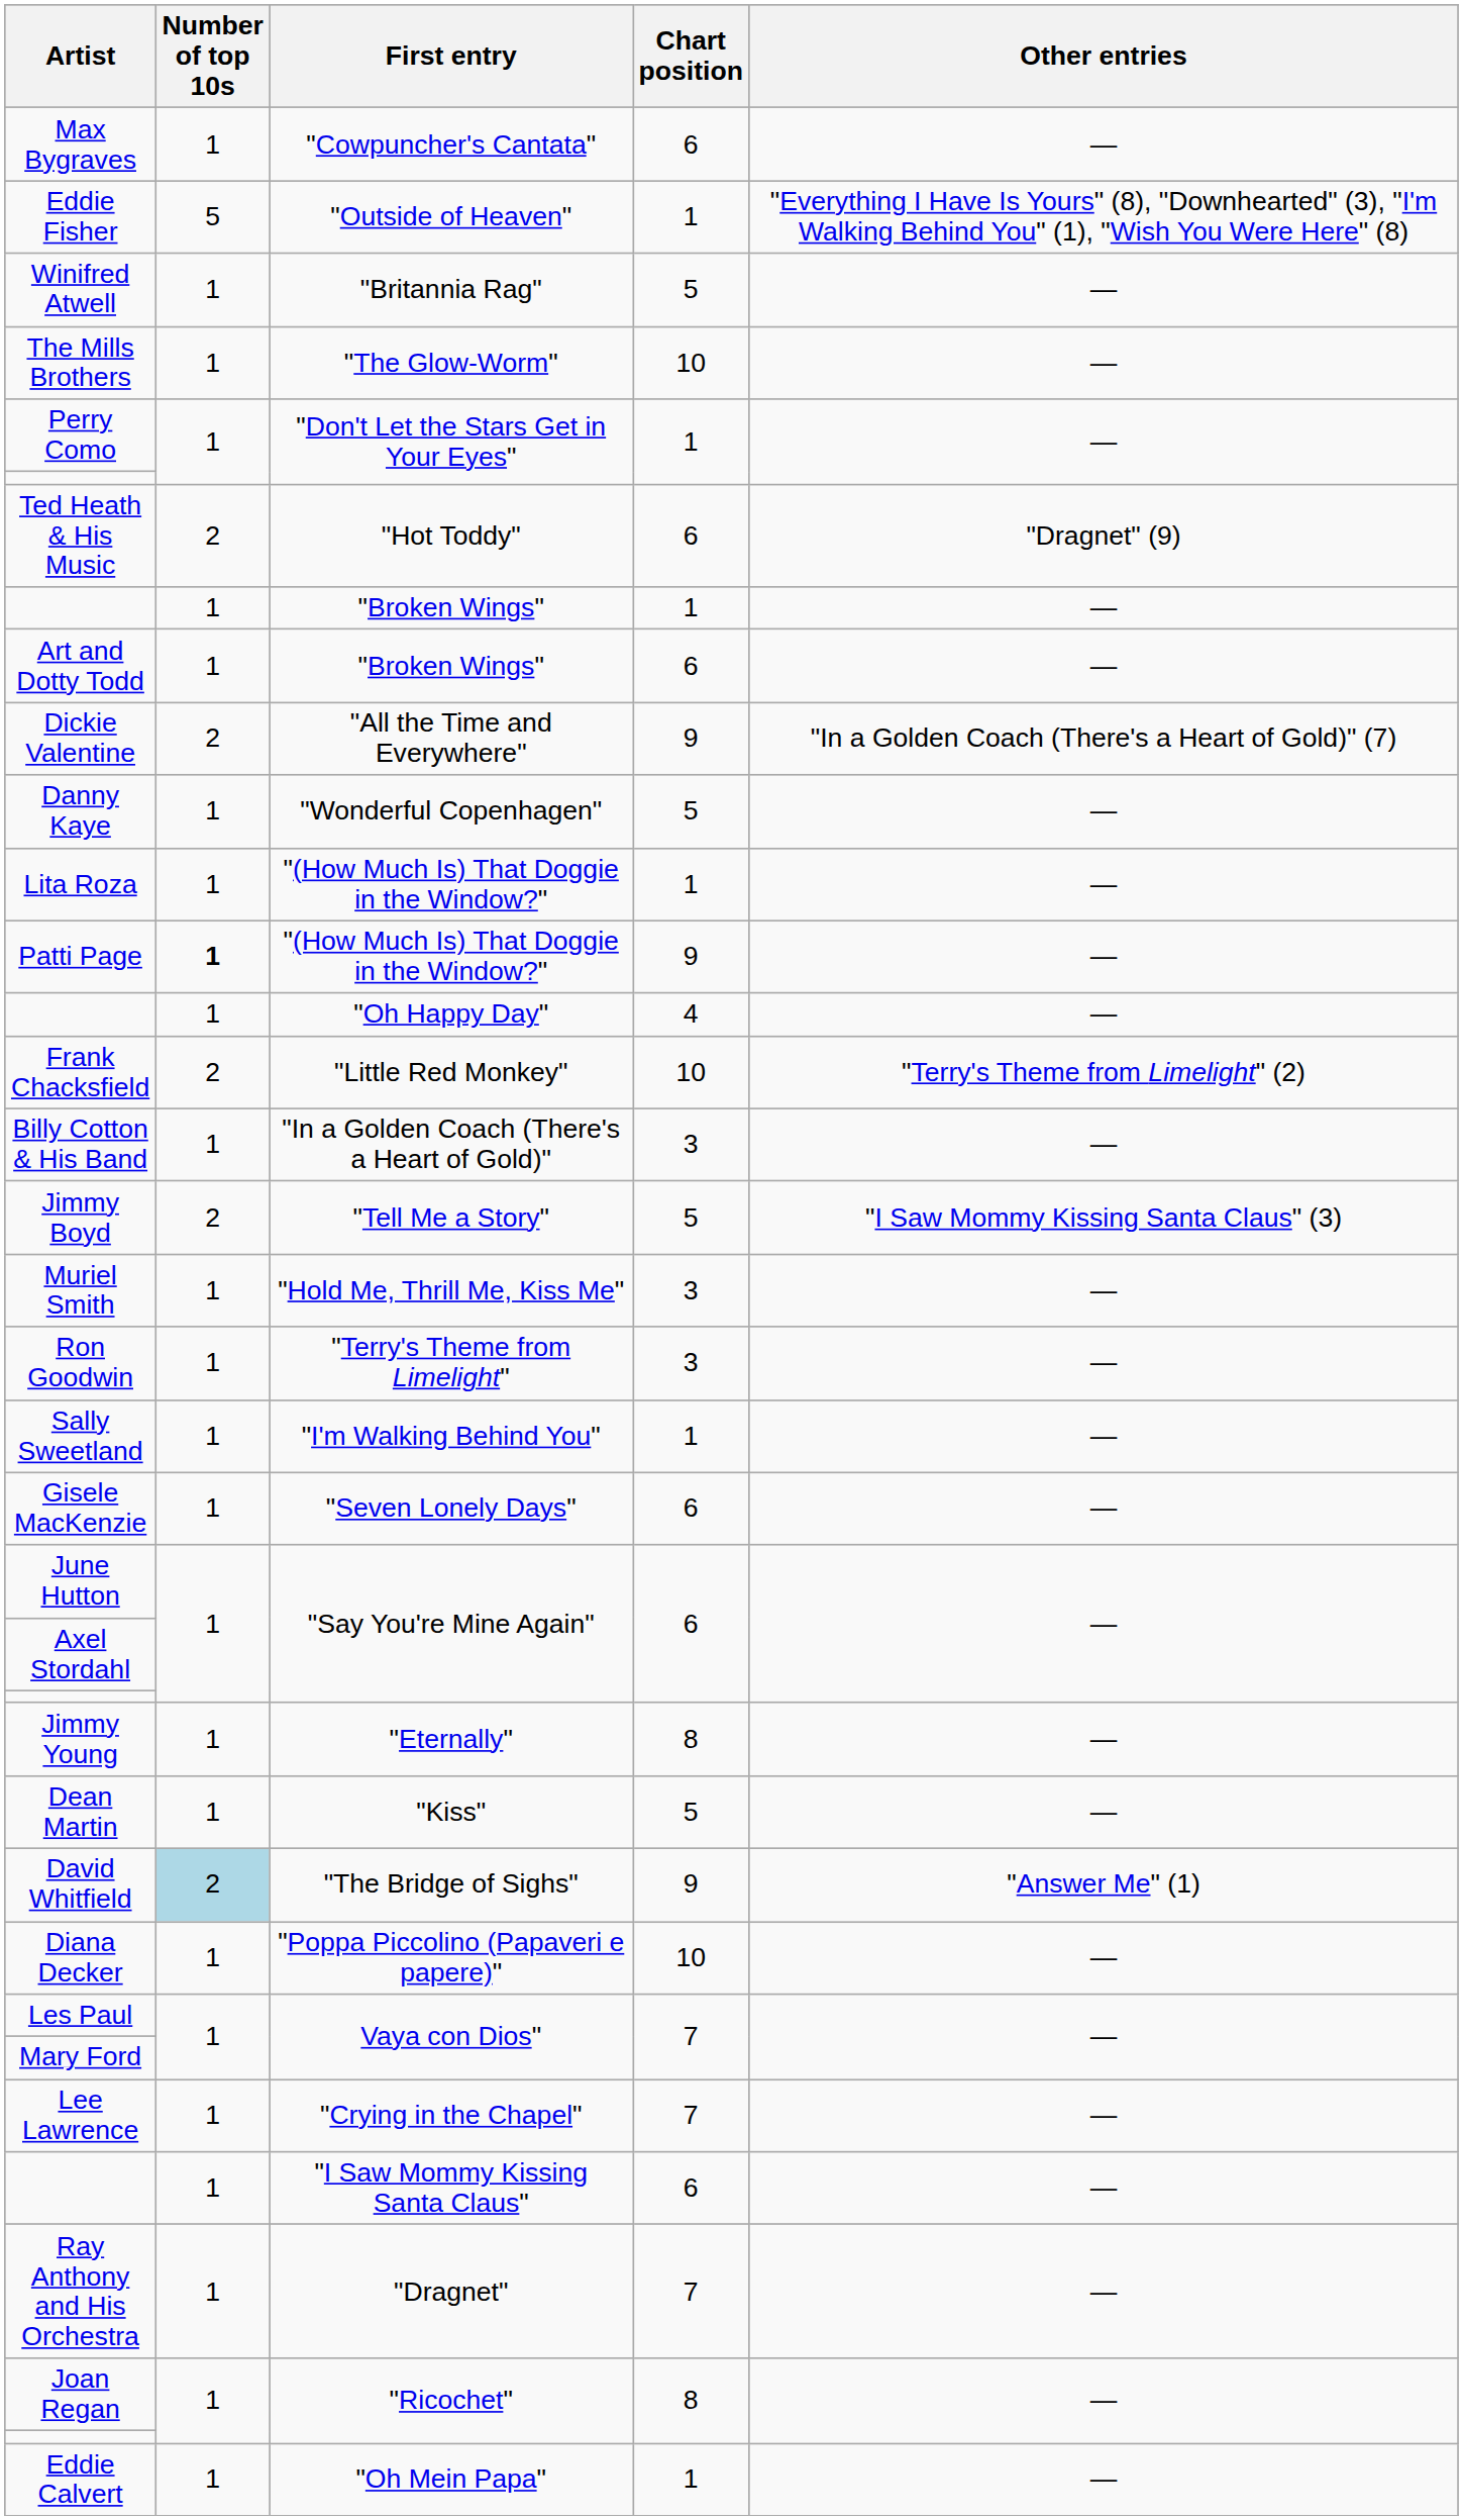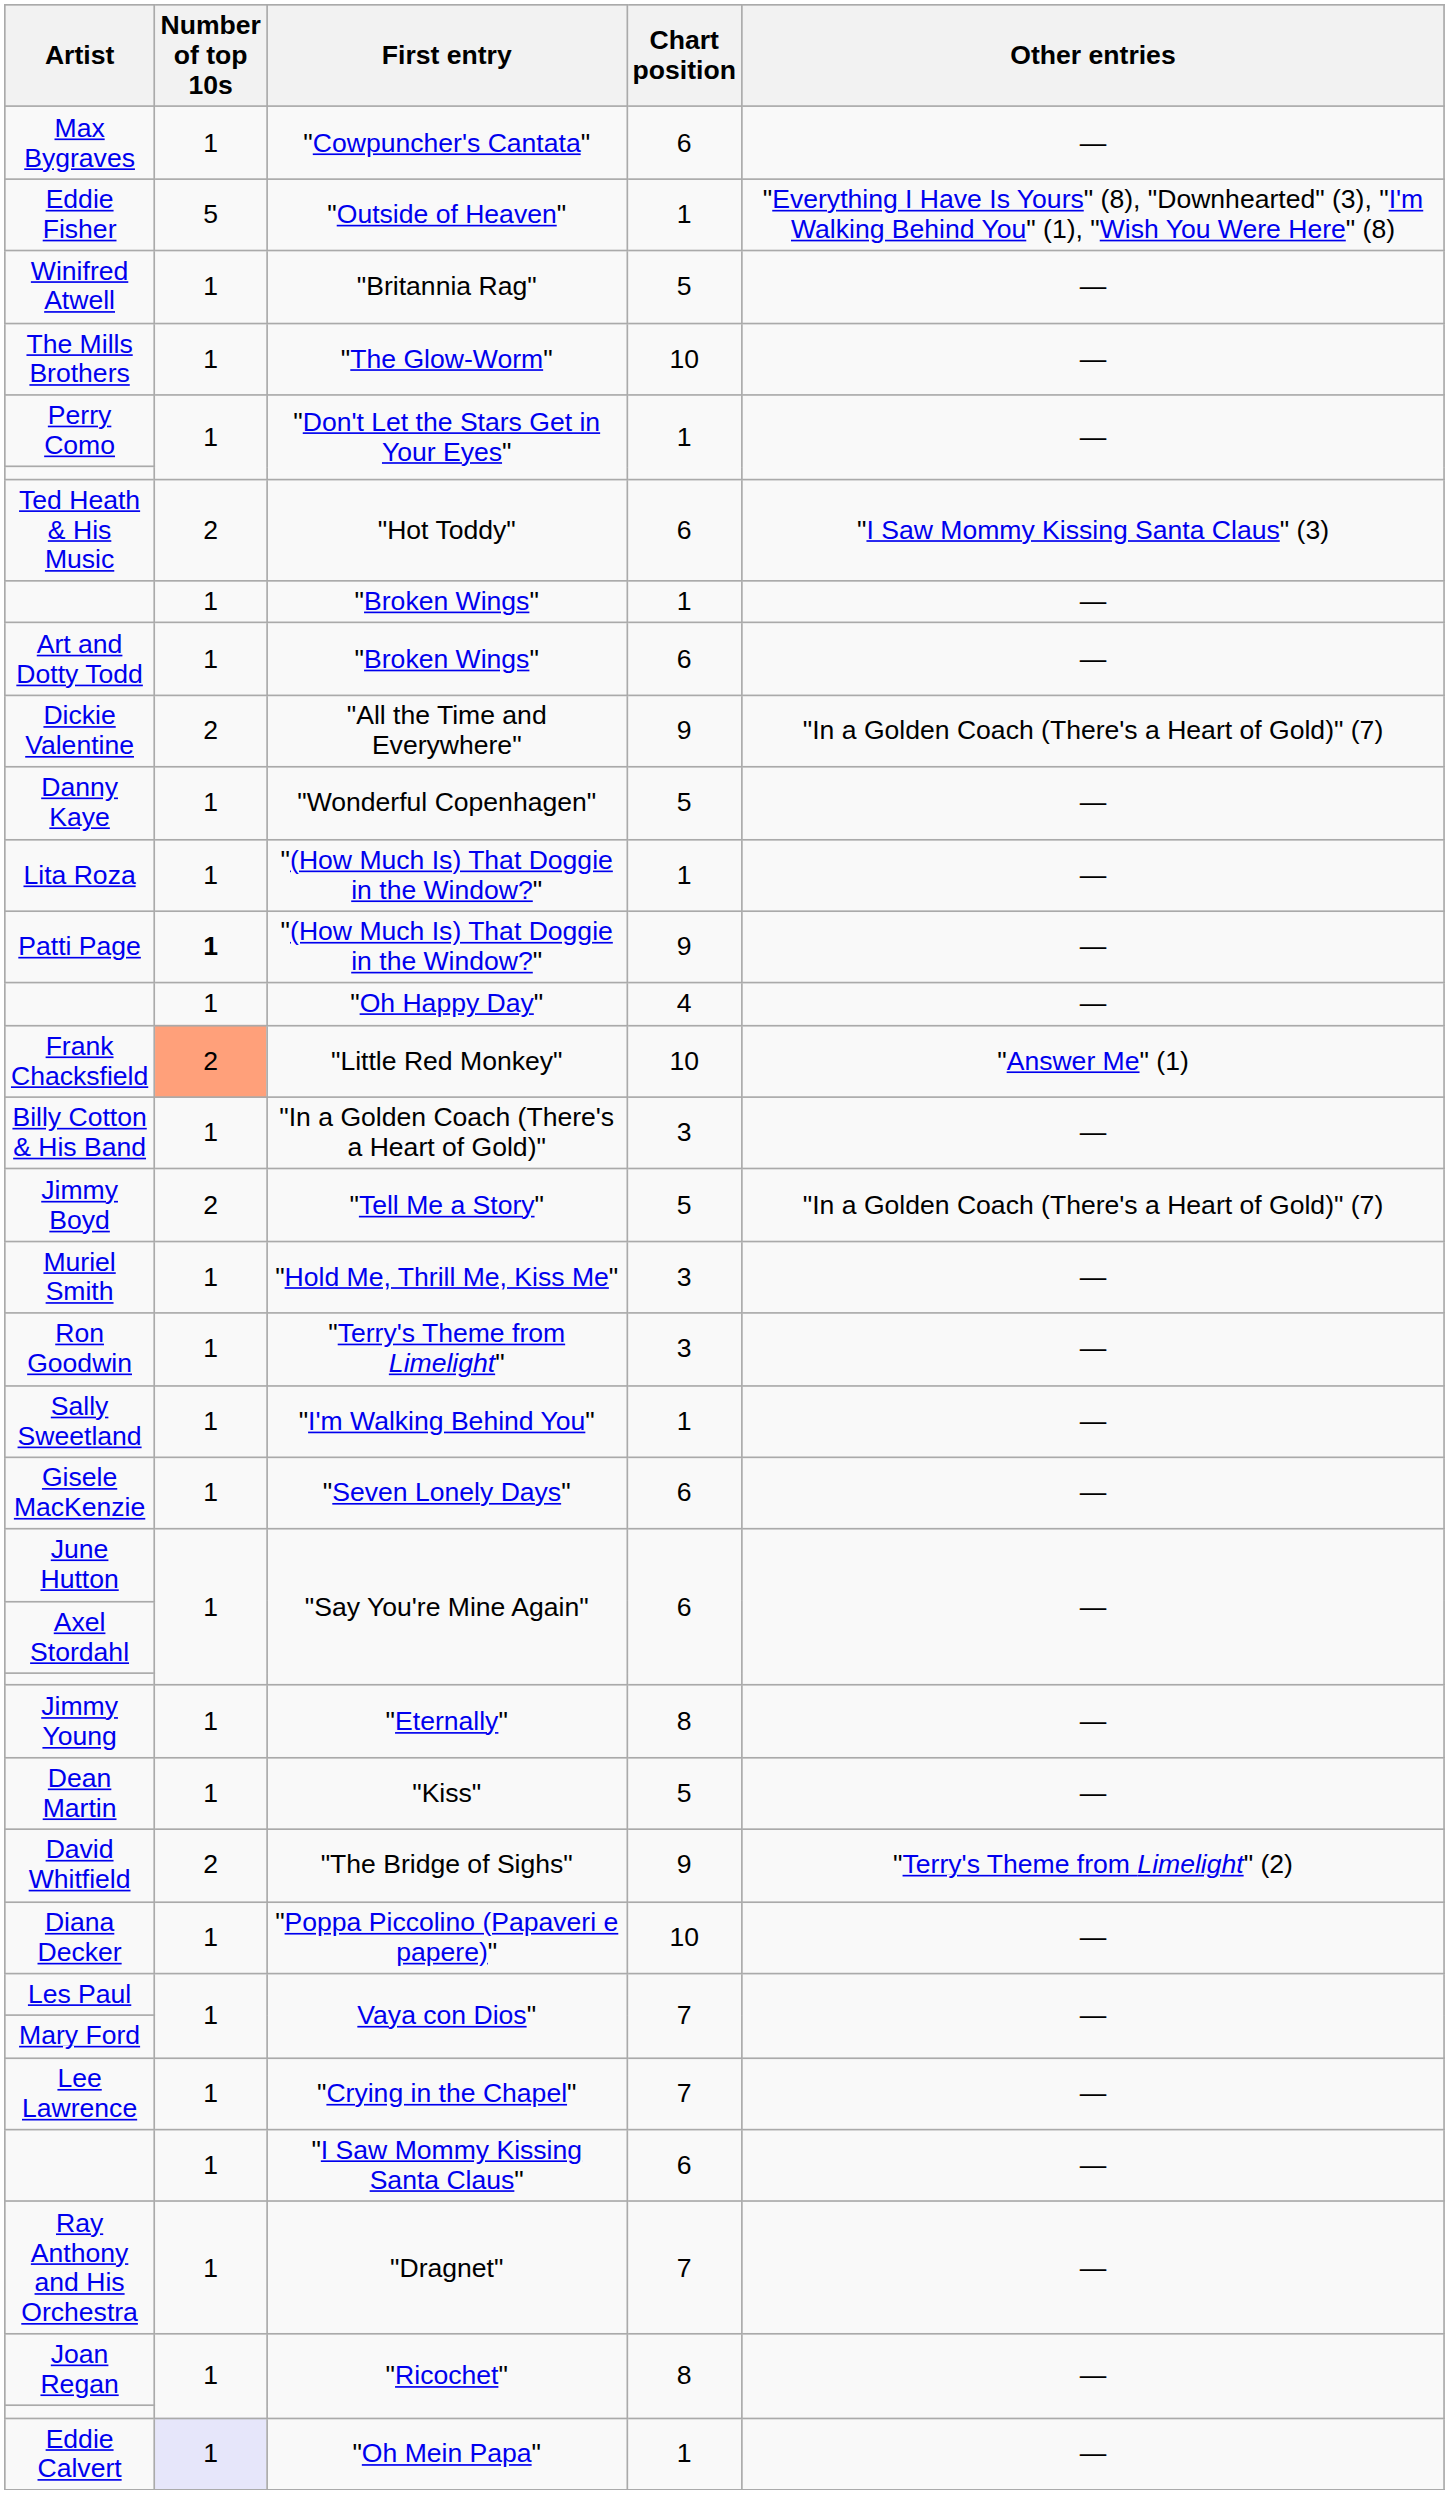Ted Heath & His Music | Other entries: "Dragnet" (9) -> "I Saw Mommy Kissing Santa Claus" (3)
Frank Chacksfield | Number of top 10s: no background -> lightsalmon background
Frank Chacksfield | Other entries: "Terry's Theme from Limelight" (2) -> "Answer Me" (1)
Jimmy Boyd | Other entries: "I Saw Mommy Kissing Santa Claus" (3) -> "In a Golden Coach (There's a Heart of Gold)" (7)
David Whitfield | Number of top 10s: lightblue background -> no background
David Whitfield | Other entries: "Answer Me" (1) -> "Terry's Theme from Limelight" (2)
Eddie Calvert | Number of top 10s: no background -> lavender background
